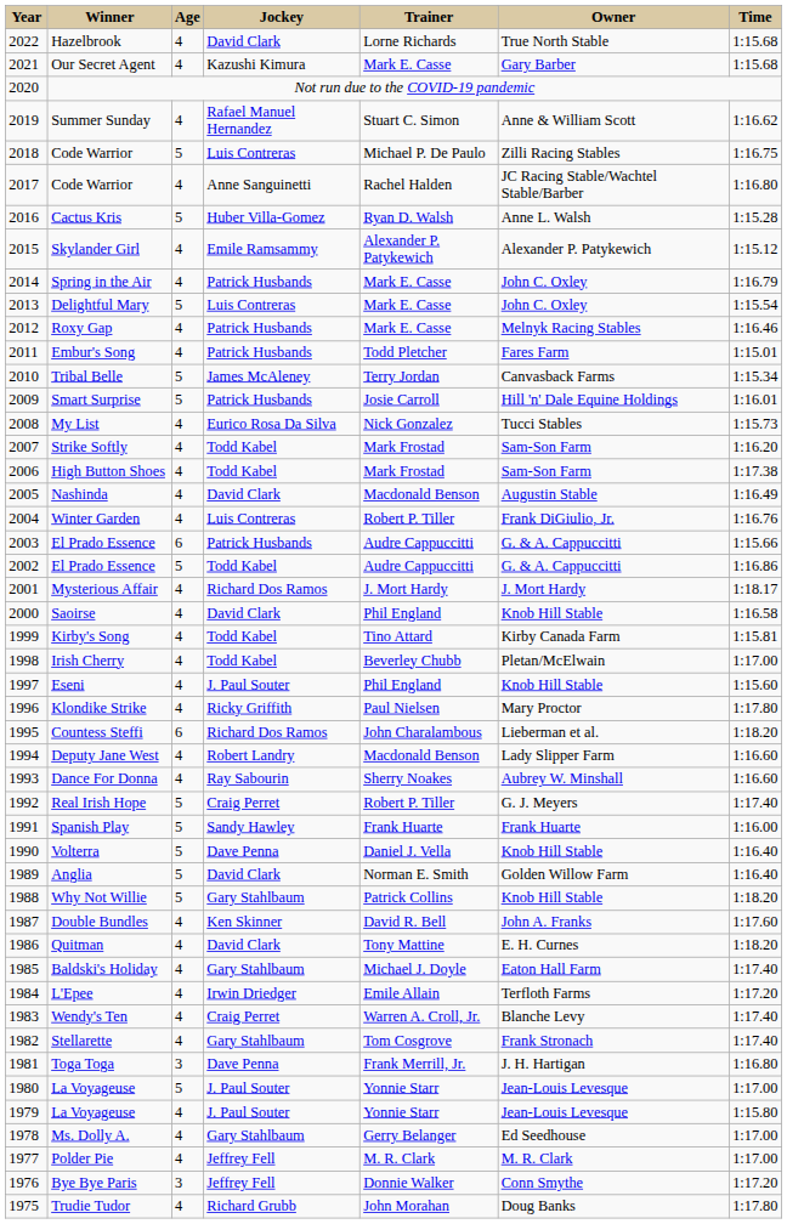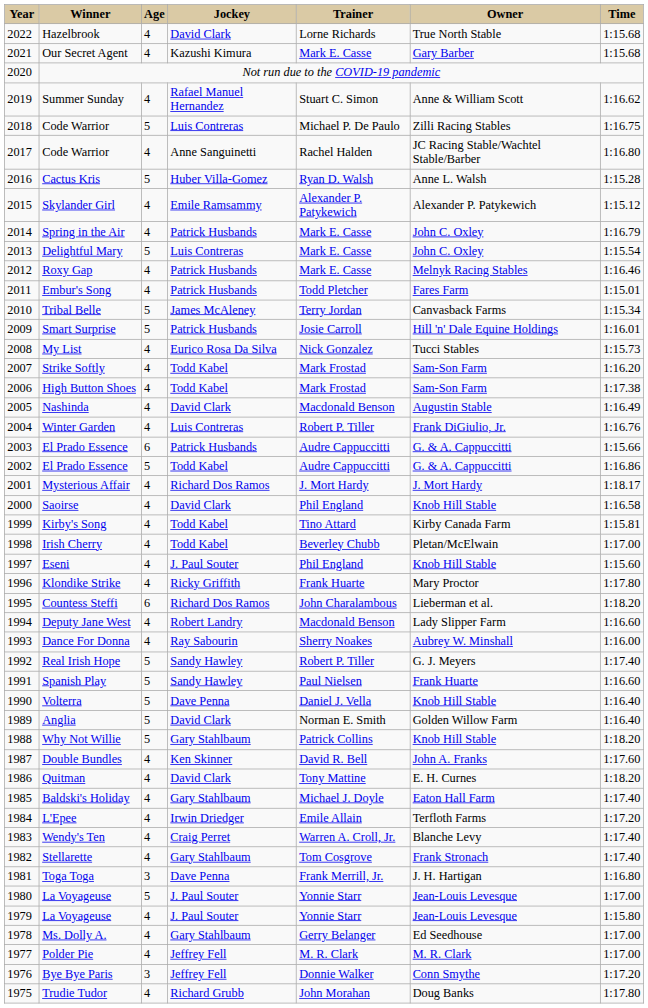Klondike Strike | Trainer: Paul Nielsen -> Frank Huarte
Dance For Donna | Time: 1:16.60 -> 1:16.00
Real Irish Hope | Jockey: Craig Perret -> Sandy Hawley
Spanish Play | Trainer: Frank Huarte -> Paul Nielsen
Spanish Play | Time: 1:16.00 -> 1:16.60
